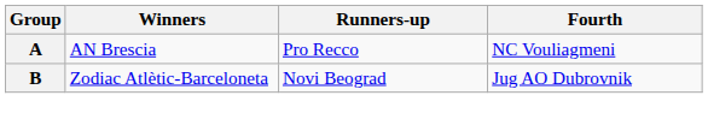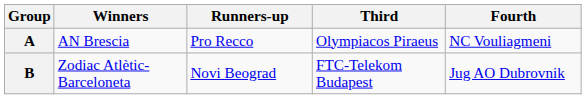+ column: Third | Olympiacos Piraeus | FTC-Telekom Budapest
